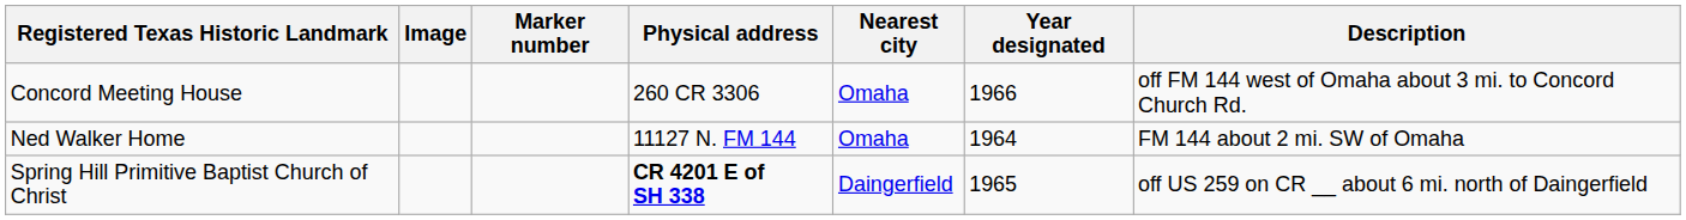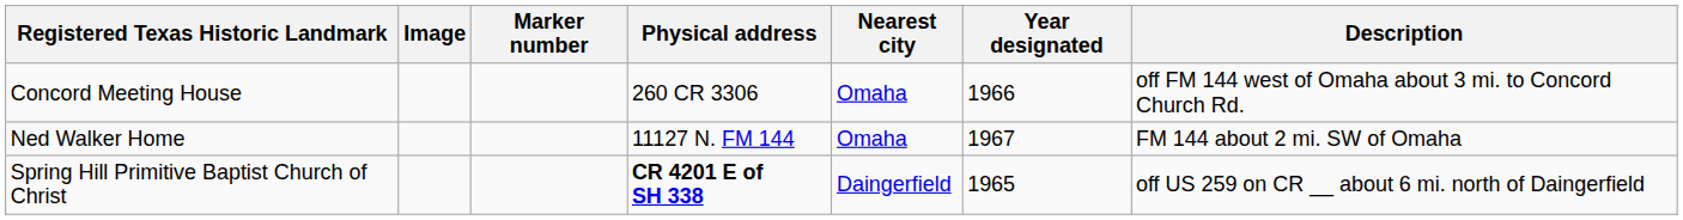Ned Walker Home | Year designated: 1964 -> 1967
